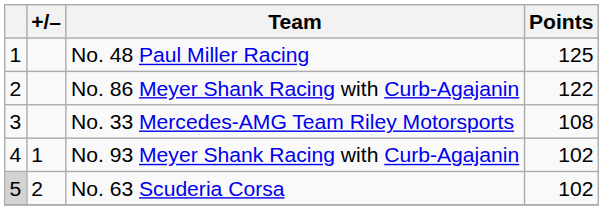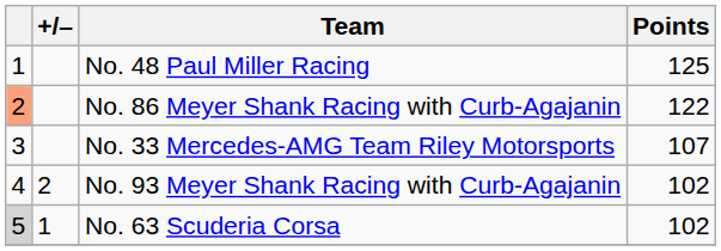No. 86 Meyer Shank Racing with Curb-Agajanin | column 1: no background -> lightsalmon background
No. 33 Mercedes-AMG Team Riley Motorsports | Points: 108 -> 107
No. 93 Meyer Shank Racing with Curb-Agajanin | +/–: 1 -> 2
No. 63 Scuderia Corsa | +/–: 2 -> 1
